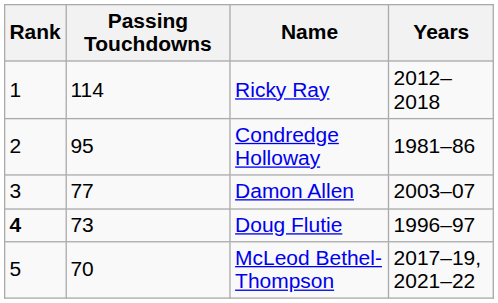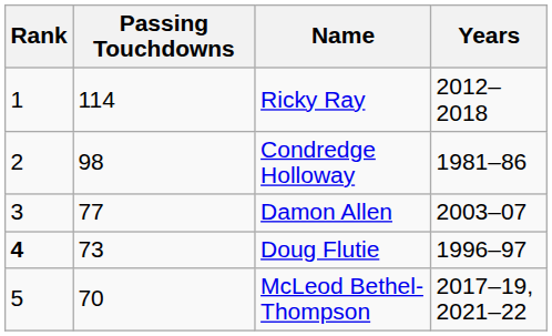Condredge Holloway | Passing Touchdowns: 95 -> 98
